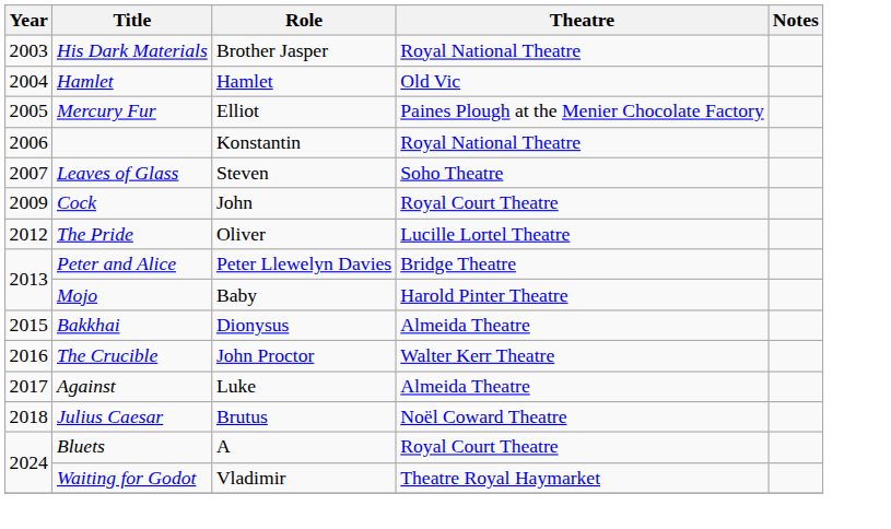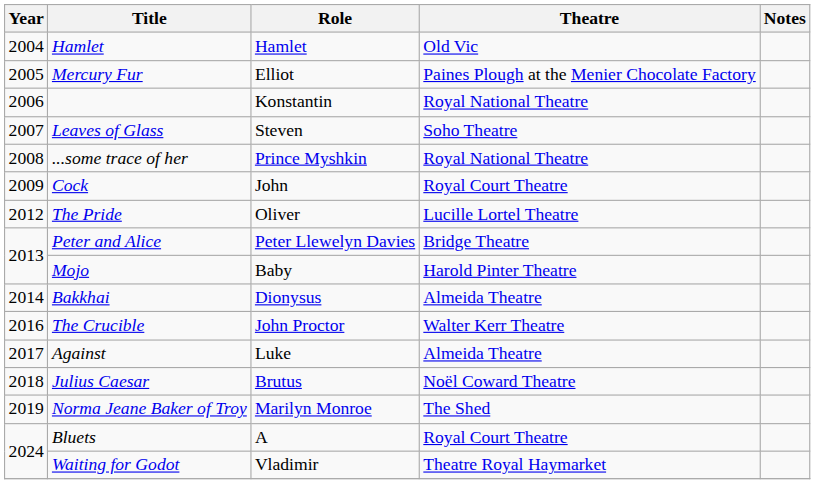- row: 2003 | His Dark Materials | Brother Jasper | Royal National Theatre
+ row: 2008 | ...some trace of her | Prince Myshkin | Royal National Theatre
Bakkhai | Year: 2015 -> 2014
+ row: 2019 | Norma Jeane Baker of Troy | Marilyn Monroe | The Shed
